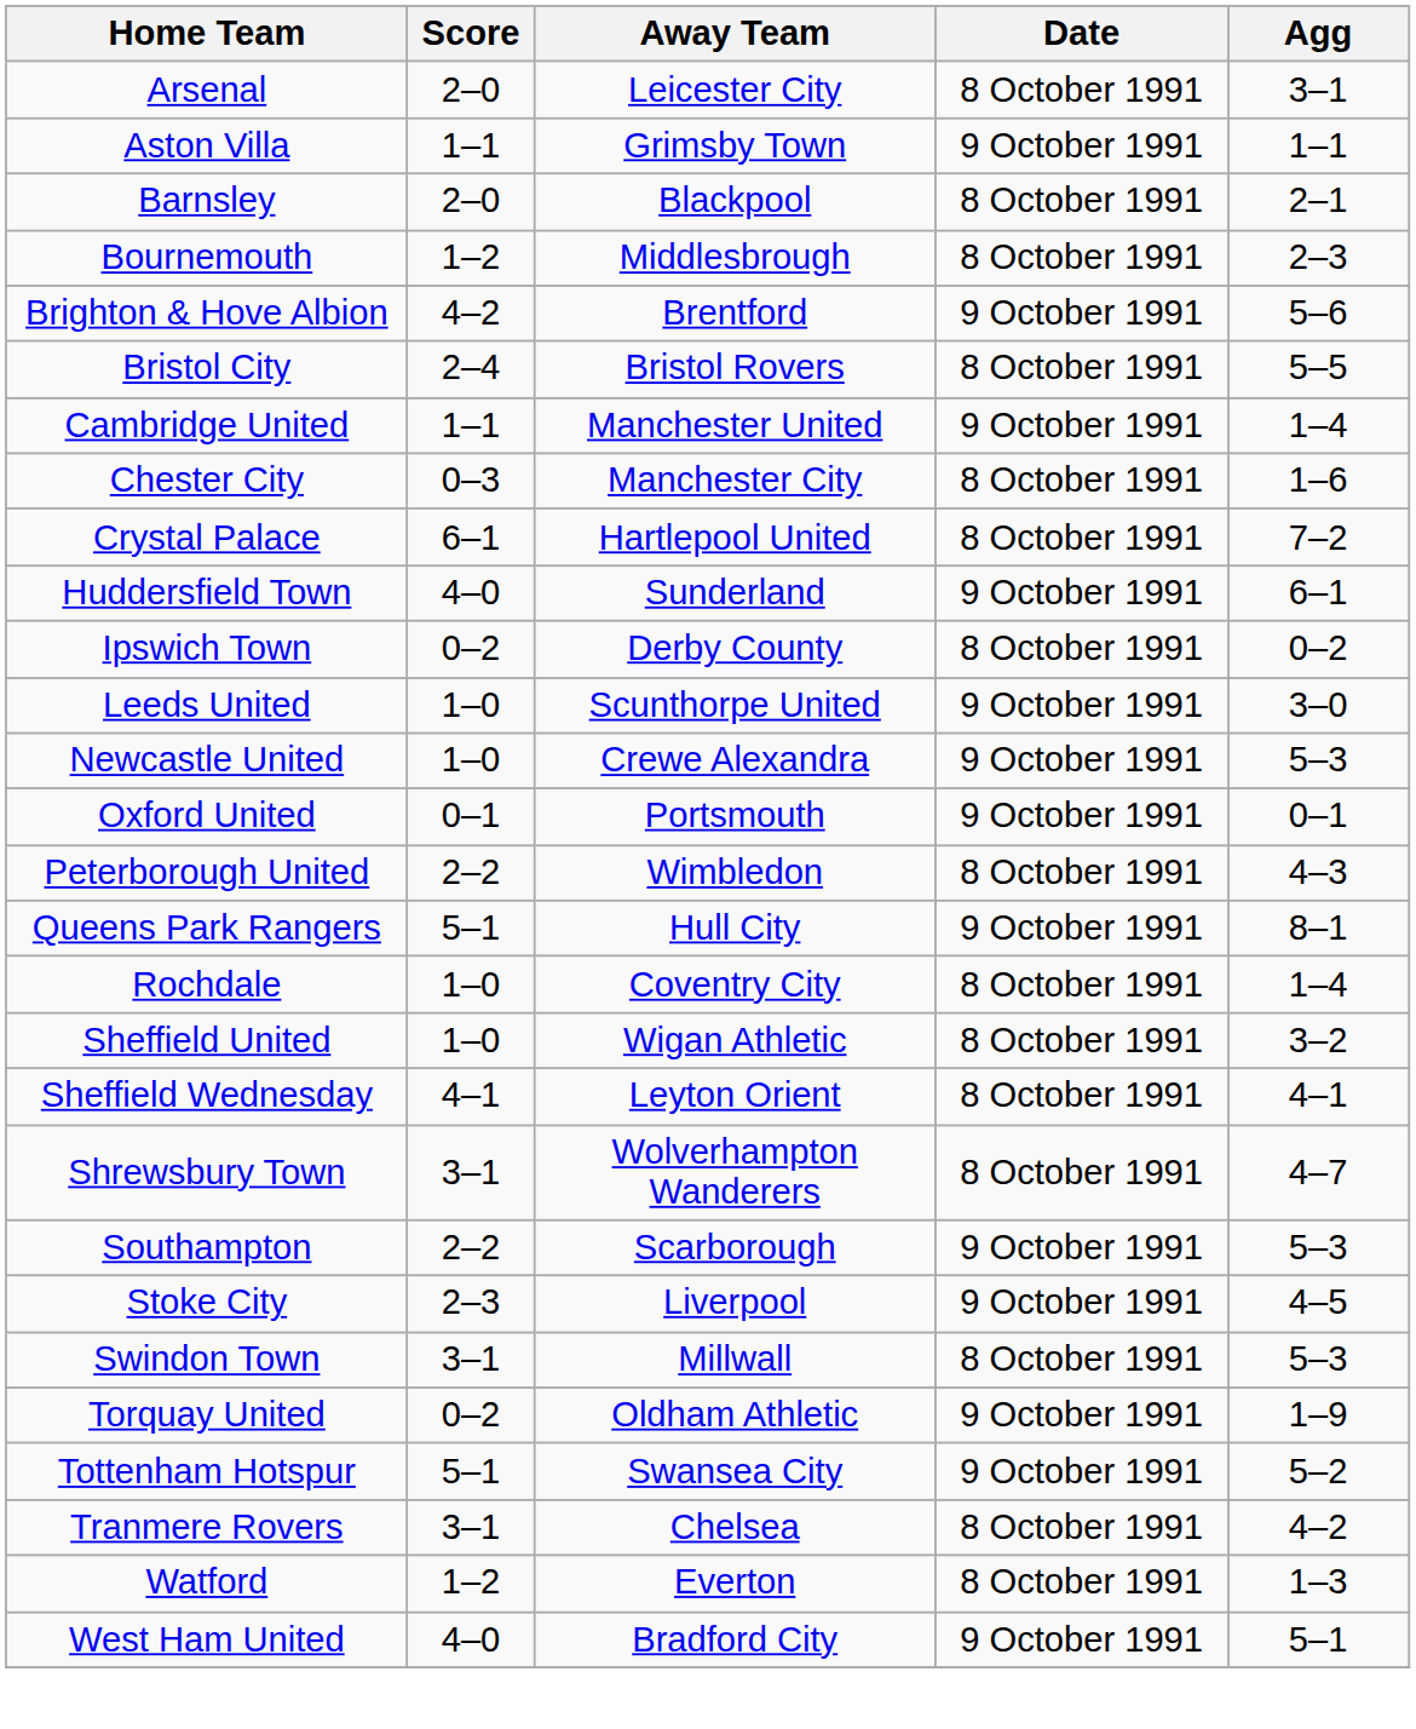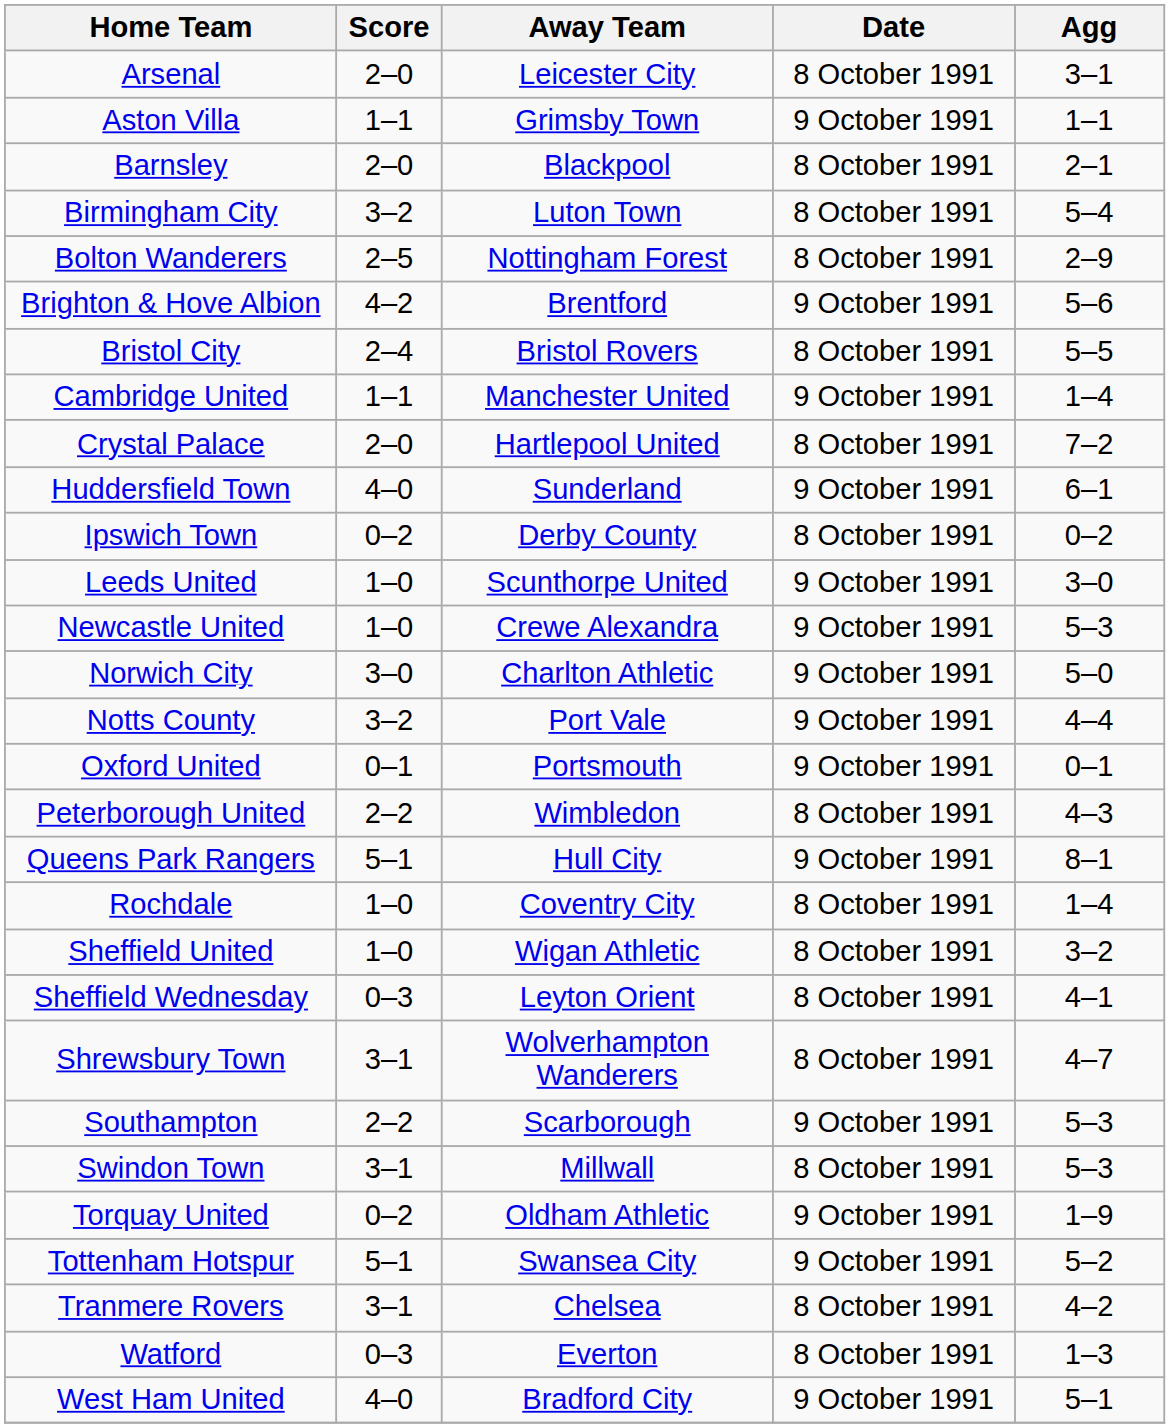+ row: Birmingham City | 3–2 | Luton Town | 8 October 1991 | 5–4
+ row: Bolton Wanderers | 2–5 | Nottingham Forest | 8 October 1991 | 2–9
- row: Bournemouth | 1–2 | Middlesbrough | 8 October 1991 | 2–3
- row: Chester City | 0–3 | Manchester City | 8 October 1991 | 1–6
Crystal Palace | Score: 6–1 -> 2–0
+ row: Norwich City | 3–0 | Charlton Athletic | 9 October 1991 | 5–0
+ row: Notts County | 3–2 | Port Vale | 9 October 1991 | 4–4
Sheffield Wednesday | Score: 4–1 -> 0–3
- row: Stoke City | 2–3 | Liverpool | 9 October 1991 | 4–5
Watford | Score: 1–2 -> 0–3
